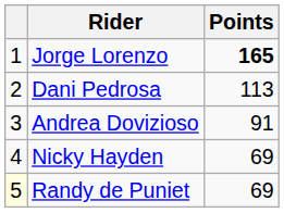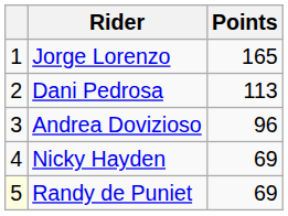Jorge Lorenzo | Points: bold -> normal
Andrea Dovizioso | Points: 91 -> 96
